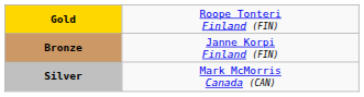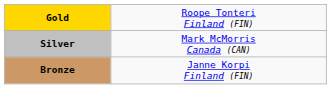rows swapped: Silver <-> Bronze
